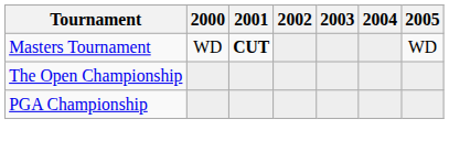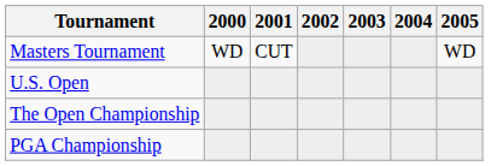Masters Tournament | 2001: bold -> normal
+ row: U.S. Open
